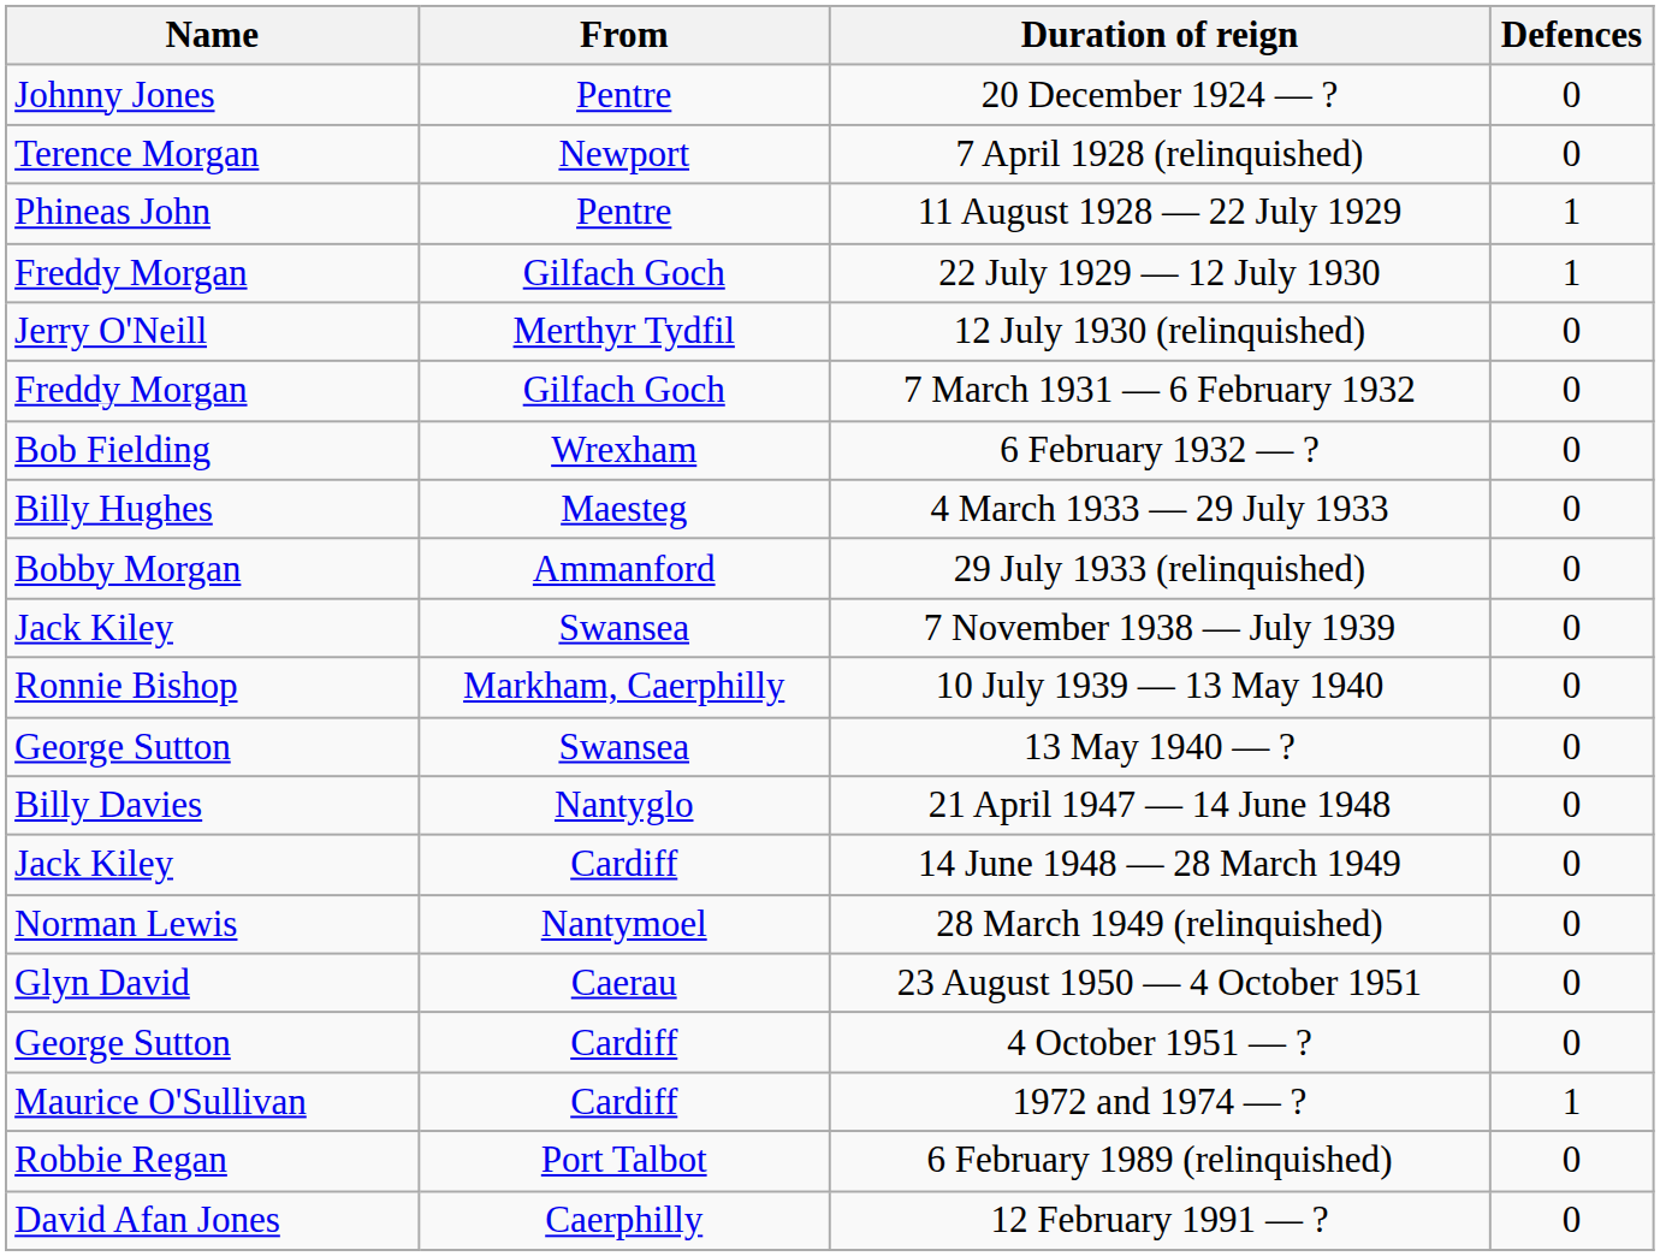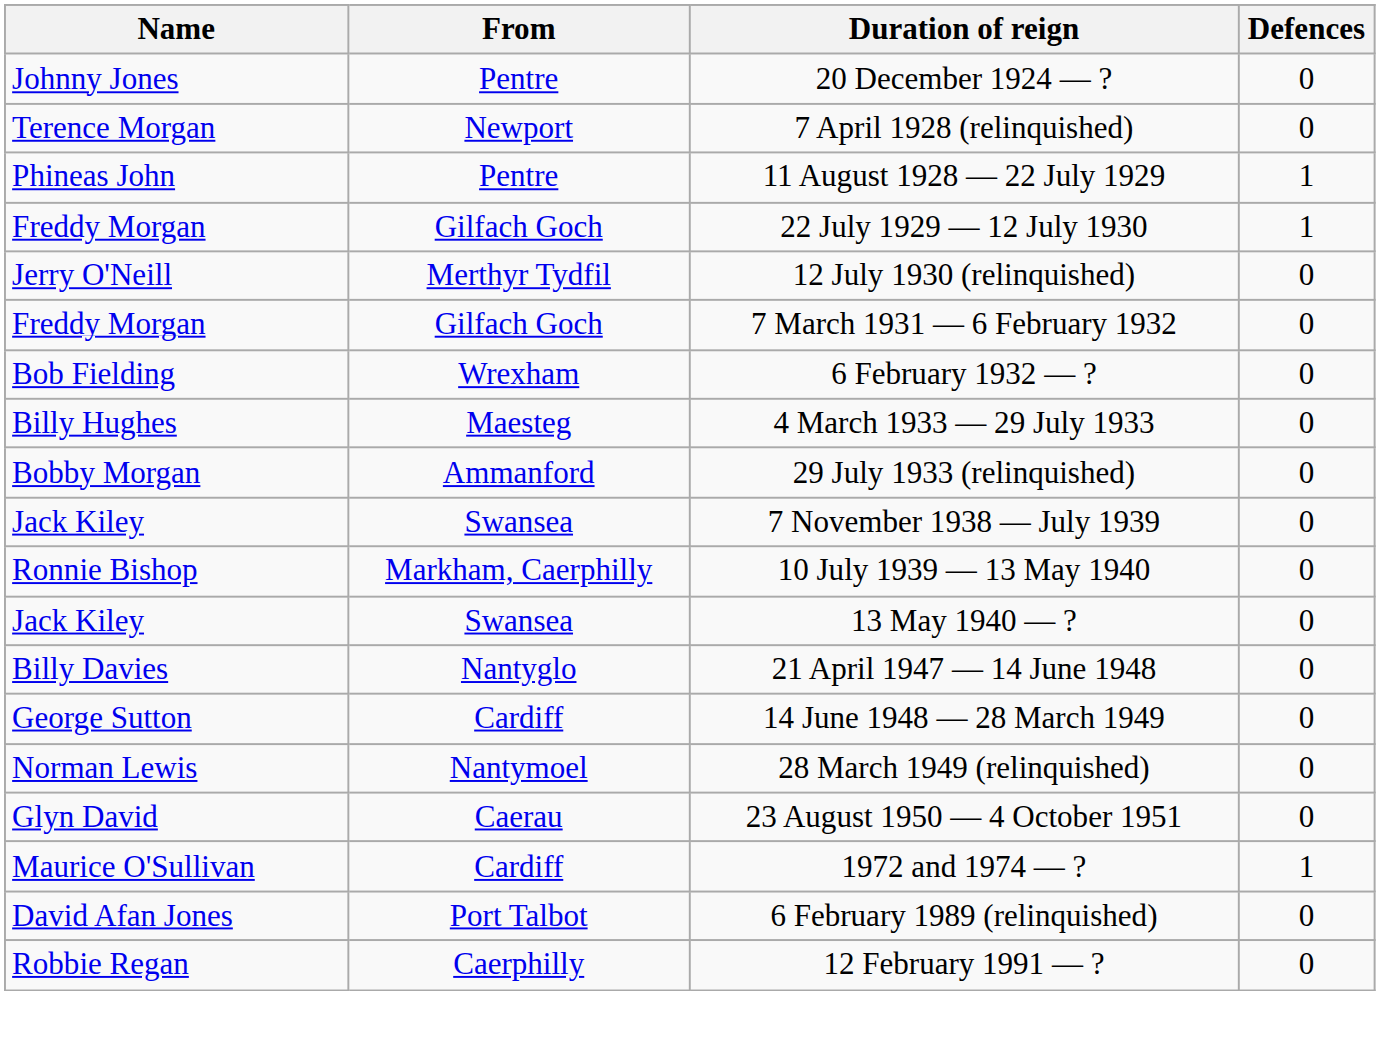13 May 1940 — ? | Name: George Sutton -> Jack Kiley
14 June 1948 — 28 March 1949 | Name: Jack Kiley -> George Sutton
- row: George Sutton | Cardiff | 4 October 1951 — ? | 0
6 February 1989 (relinquished) | Name: Robbie Regan -> David Afan Jones
12 February 1991 — ? | Name: David Afan Jones -> Robbie Regan
